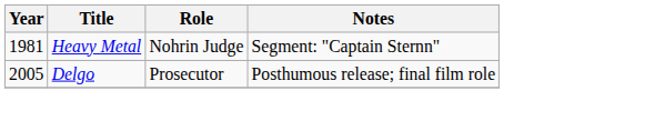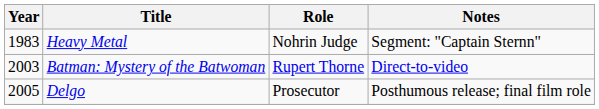Heavy Metal | Year: 1981 -> 1983
+ row: 2003 | Batman: Mystery of the Batwoman | Rupert Thorne | Direct-to-video
